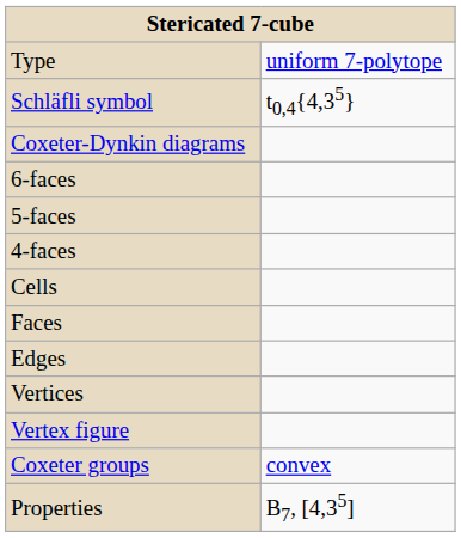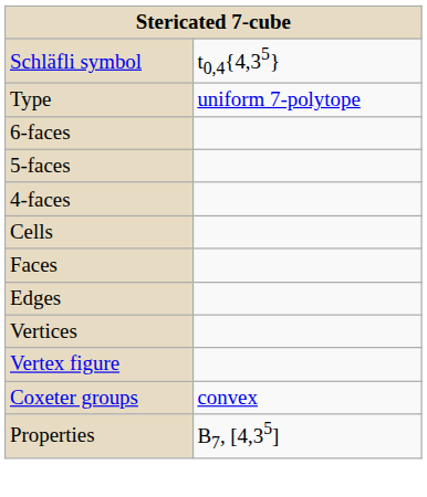rows swapped: Type <-> Schläfli symbol
- row: Coxeter-Dynkin diagrams
